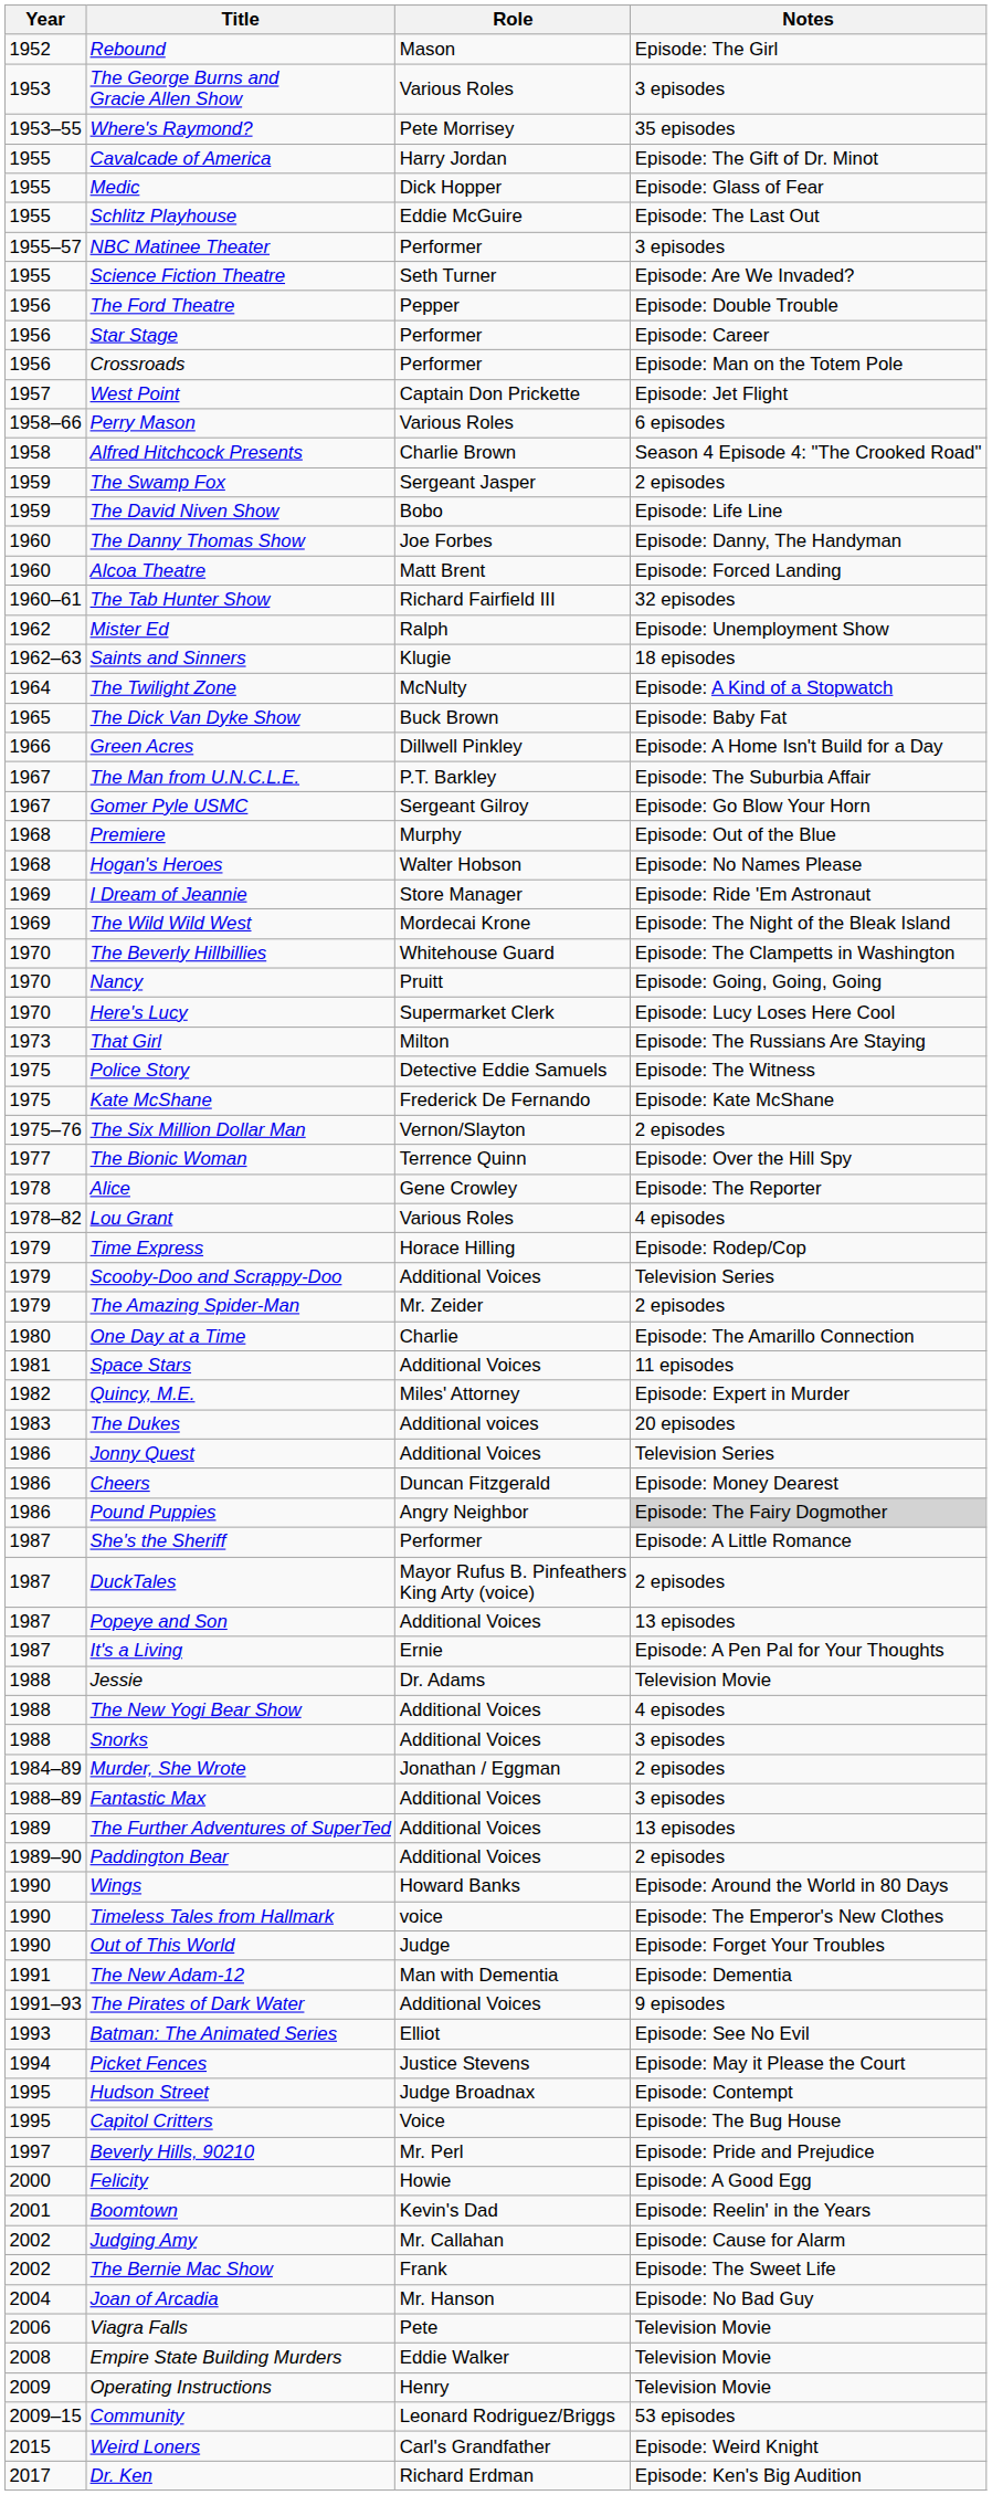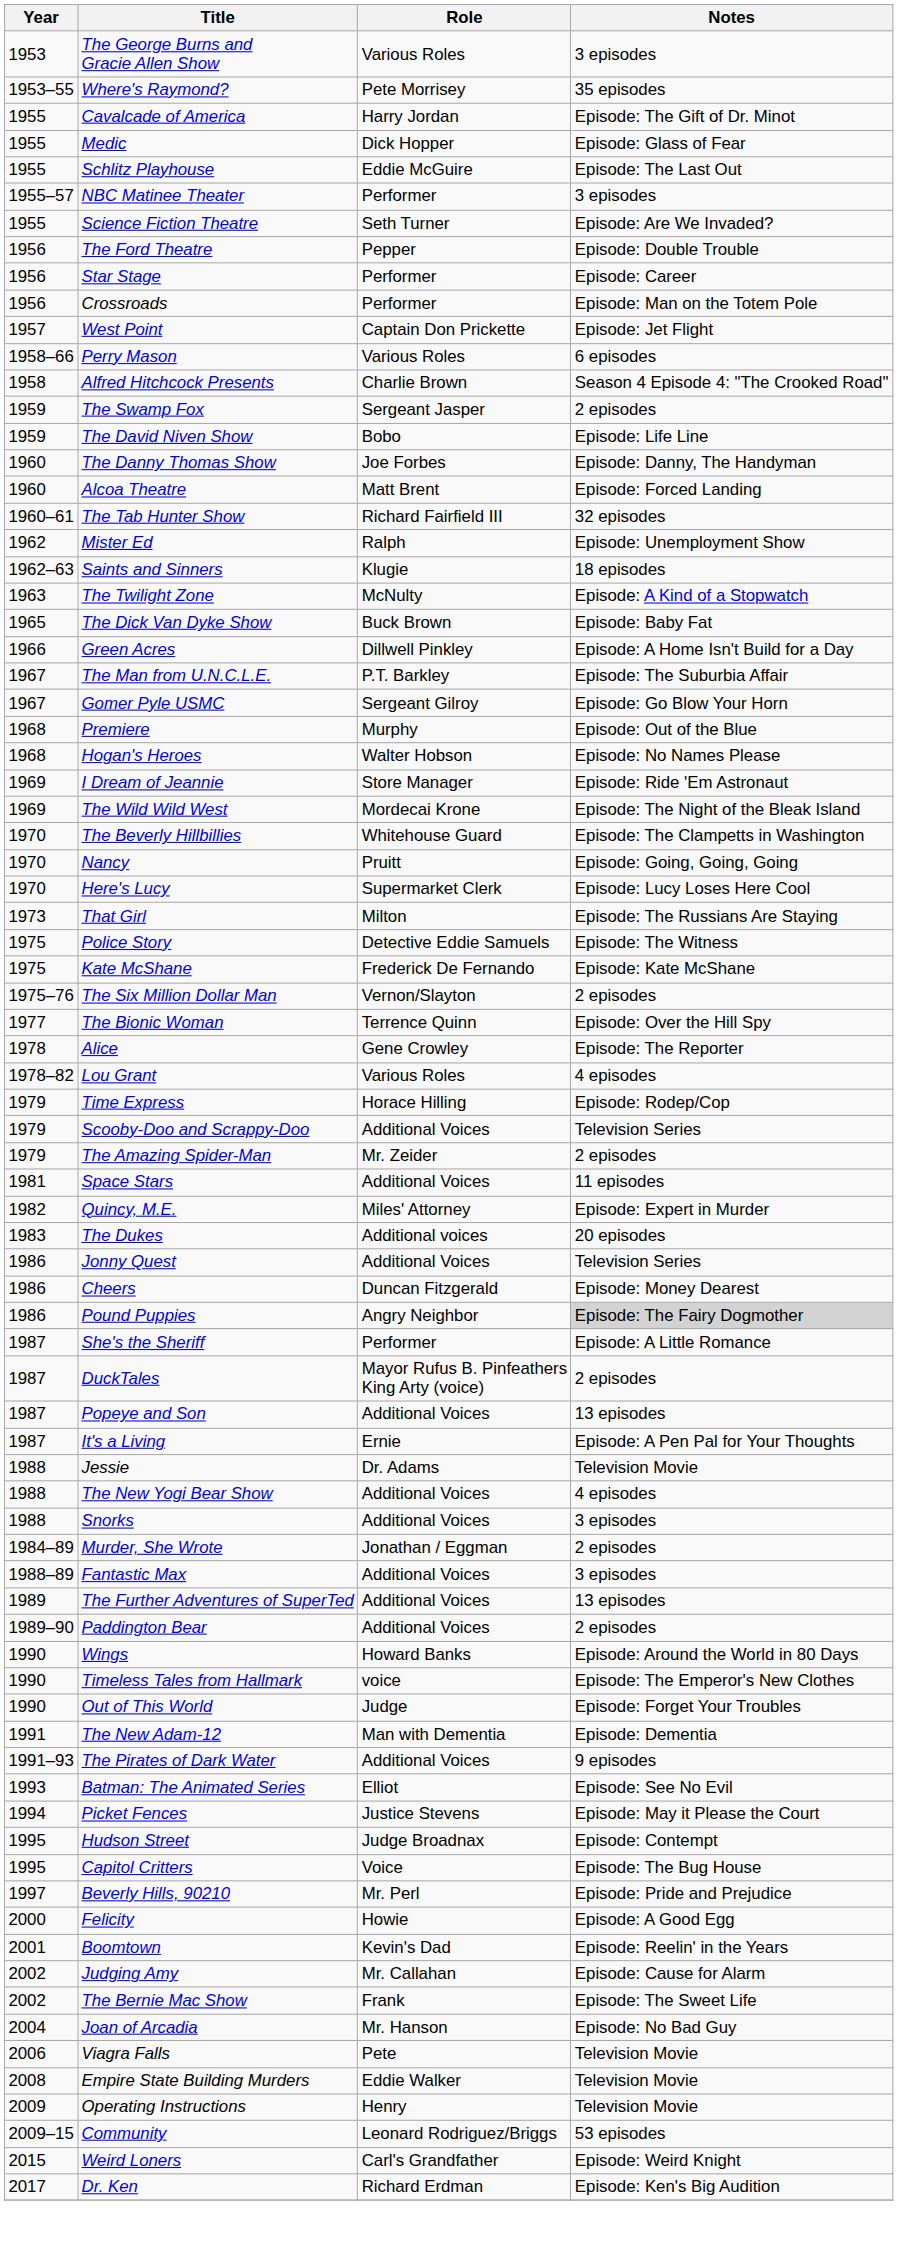- row: 1952 | Rebound | Mason | Episode: The Girl
The Twilight Zone | Year: 1964 -> 1963
- row: 1980 | One Day at a Time | Charlie | Episode: The Amarillo Connection
